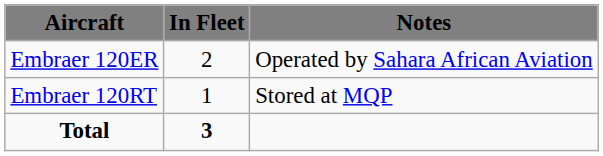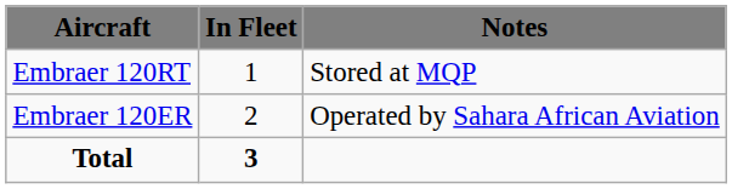rows swapped: Embraer 120ER <-> Embraer 120RT
